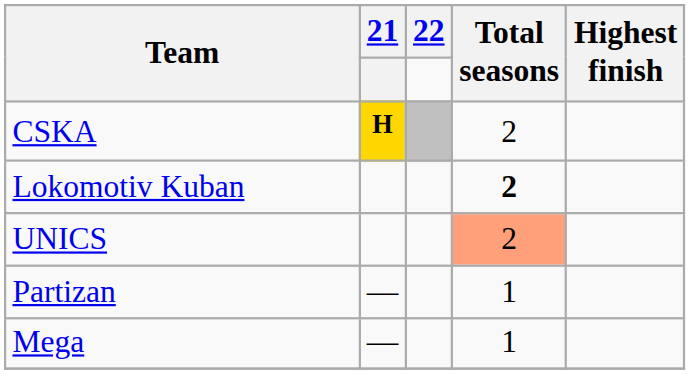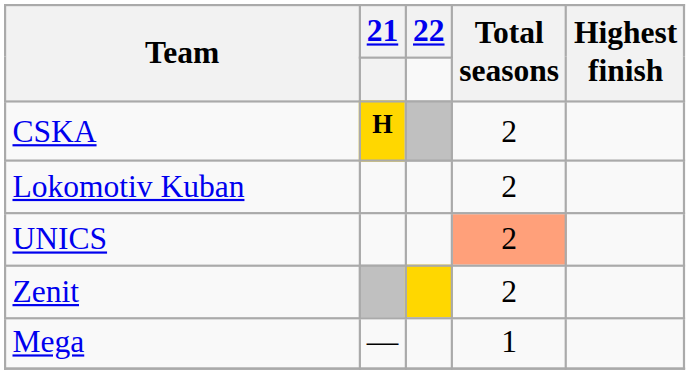Lokomotiv Kuban | Total seasons: bold -> normal
+ row: Zenit | 2
- row: Partizan | — | 1
